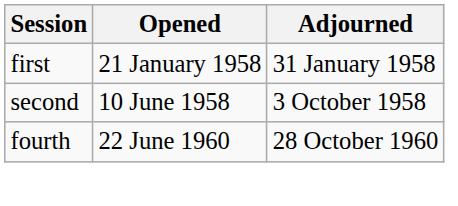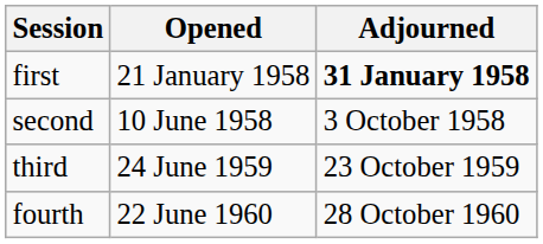first | Adjourned: normal -> bold
+ row: third | 24 June 1959 | 23 October 1959
